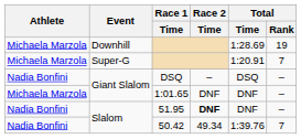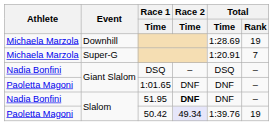1:01.65 | Athlete: Michaela Marzola -> Paoletta Magoni
50.42 | Athlete: Nadia Bonfini -> Paoletta Magoni
50.42 | Race 2 / Time: no background -> lavender background
50.42 | Total / Rank: 7 -> 19
